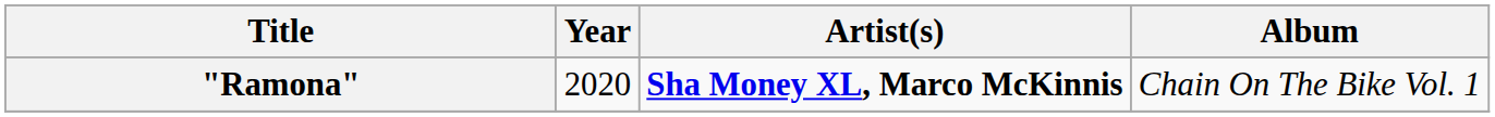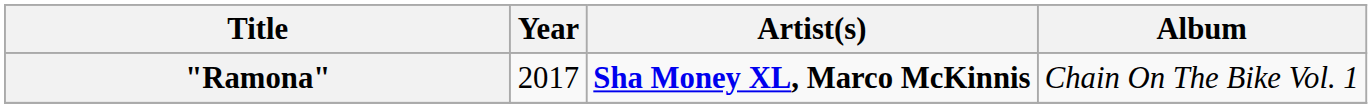"Ramona" | Year: 2020 -> 2017
